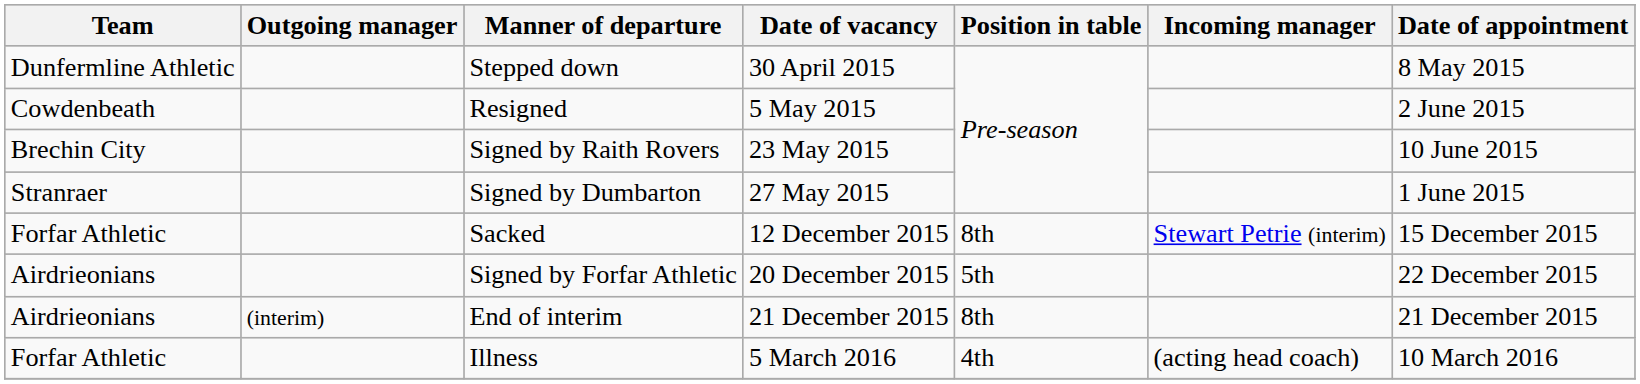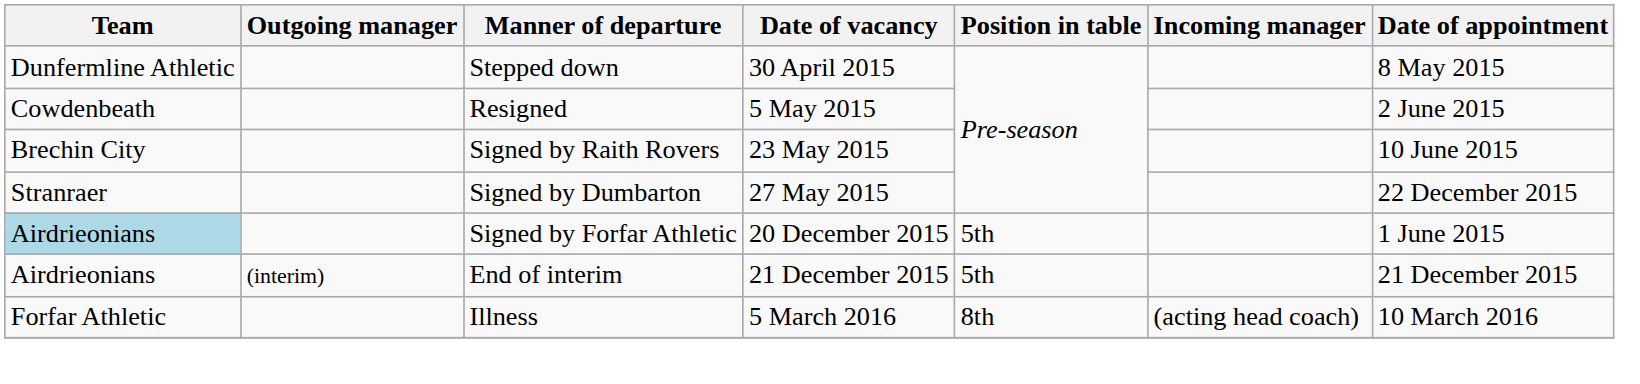Signed by Dumbarton | Date of appointment: 1 June 2015 -> 22 December 2015
- row: Forfar Athletic | Sacked | 12 December 2015 | 8th | Stewart Petrie (interim) | 15 December 2015
Signed by Forfar Athletic | Team: no background -> lightblue background
Signed by Forfar Athletic | Date of appointment: 22 December 2015 -> 1 June 2015
End of interim | Position in table: 8th -> 5th
Illness | Position in table: 4th -> 8th
